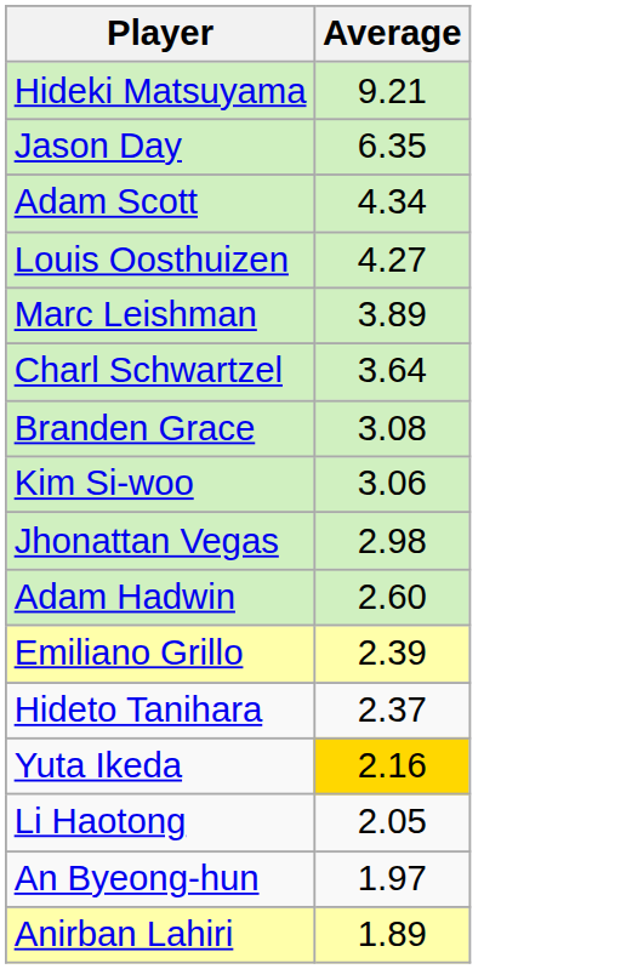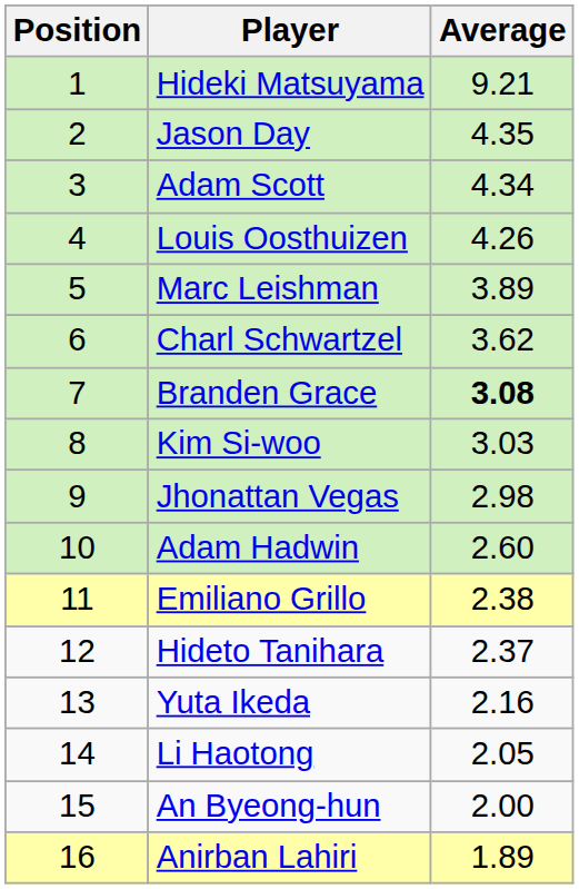+ column: Position | 1 | 2 | 3 | 4 | 5 | 6 | 7 | 8 | 9 | 10 | 11 | 12 | 13 | 14 | 15 | 16
Jason Day | Average: 6.35 -> 4.35
Louis Oosthuizen | Average: 4.27 -> 4.26
Charl Schwartzel | Average: 3.64 -> 3.62
Branden Grace | Average: normal -> bold
Kim Si-woo | Average: 3.06 -> 3.03
Emiliano Grillo | Average: 2.39 -> 2.38
Yuta Ikeda | Average: gold background -> no background
An Byeong-hun | Average: 1.97 -> 2.00
